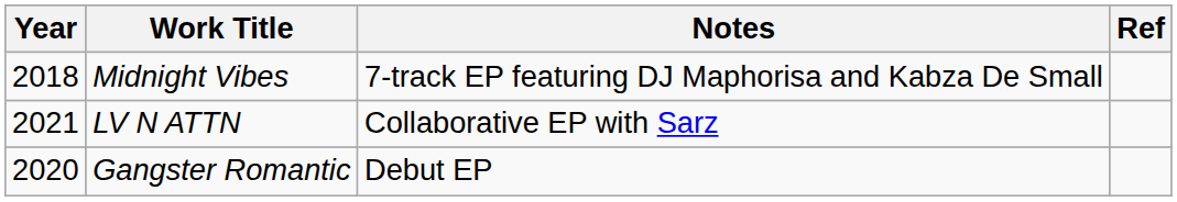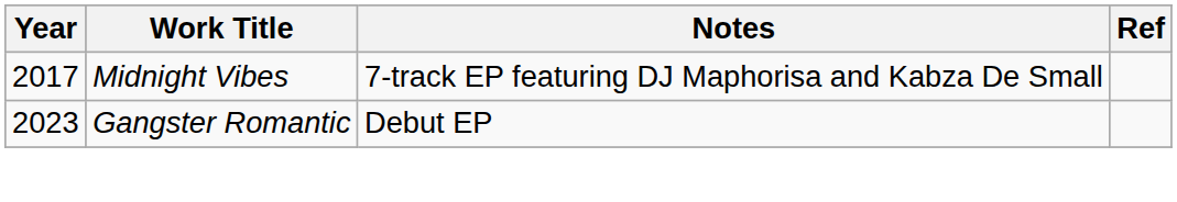Midnight Vibes | Year: 2018 -> 2017
- row: 2021 | LV N ATTN | Collaborative EP with Sarz
Gangster Romantic | Year: 2020 -> 2023
